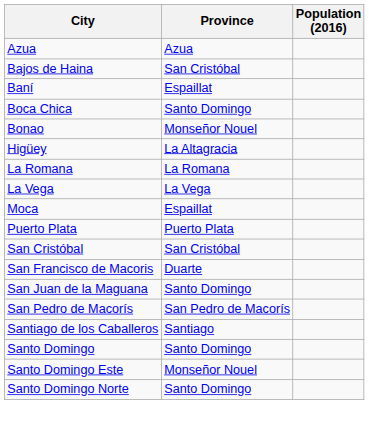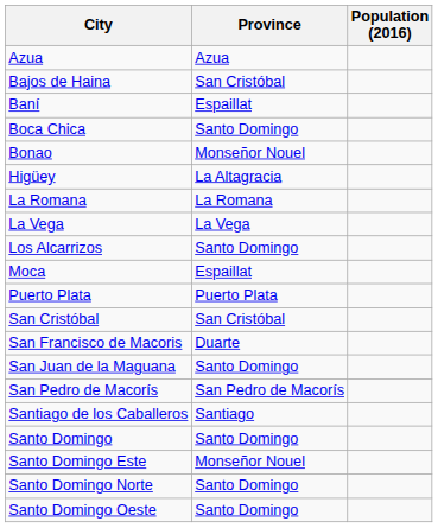+ row: Los Alcarrizos | Santo Domingo
+ row: Santo Domingo Oeste | Santo Domingo
